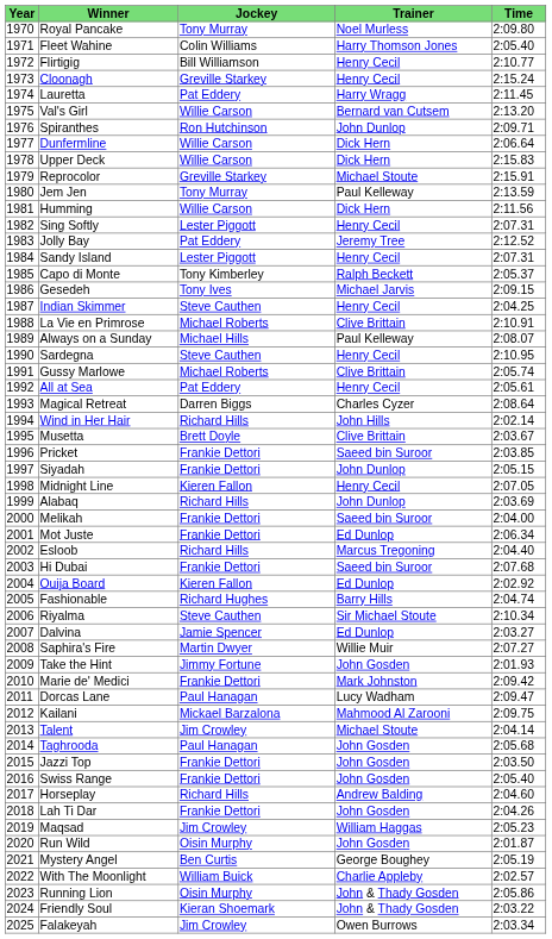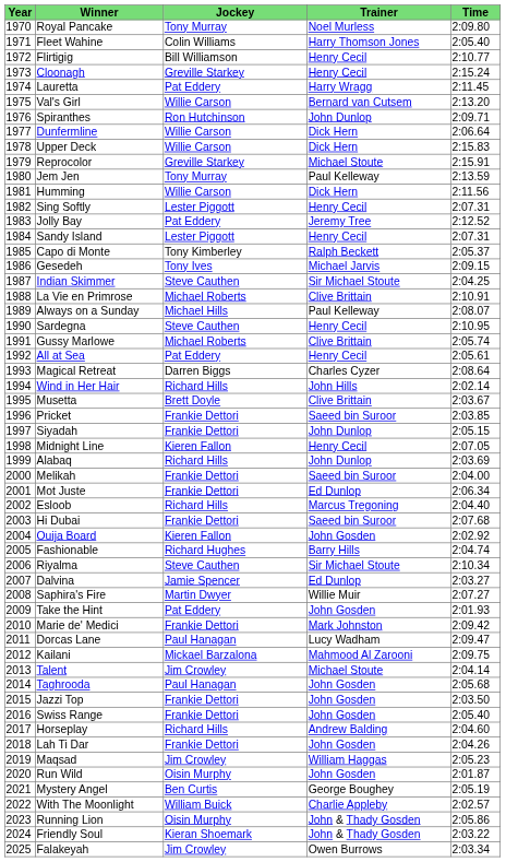Indian Skimmer | Trainer: Henry Cecil -> Sir Michael Stoute
Ouija Board | Trainer: Ed Dunlop -> John Gosden
Take the Hint | Jockey: Jimmy Fortune -> Pat Eddery
